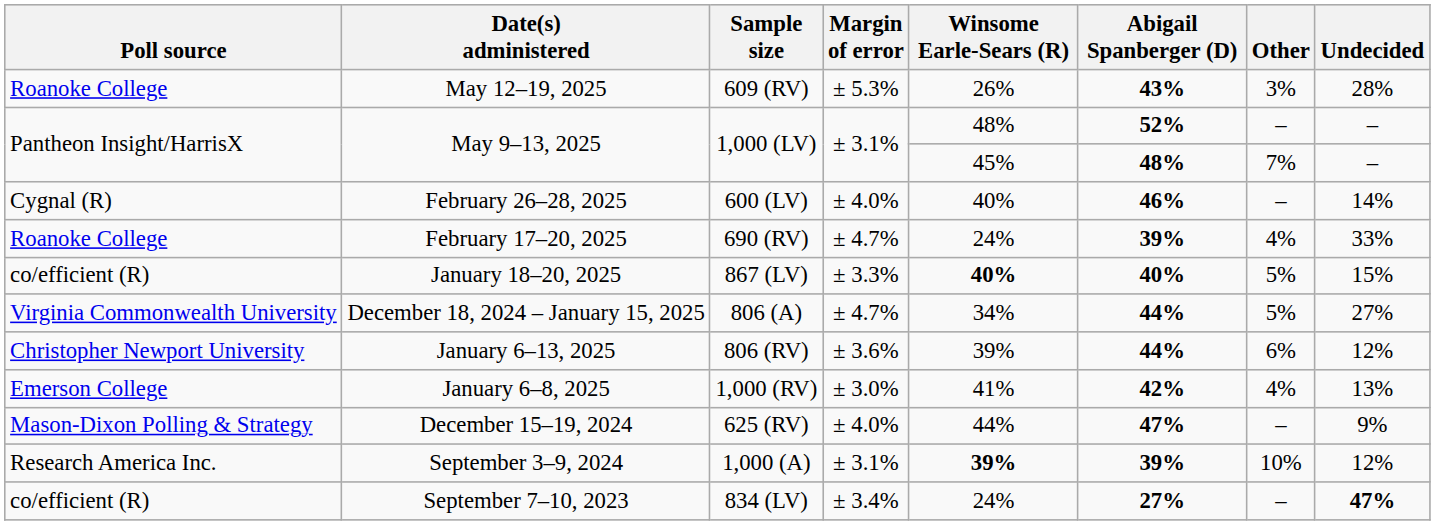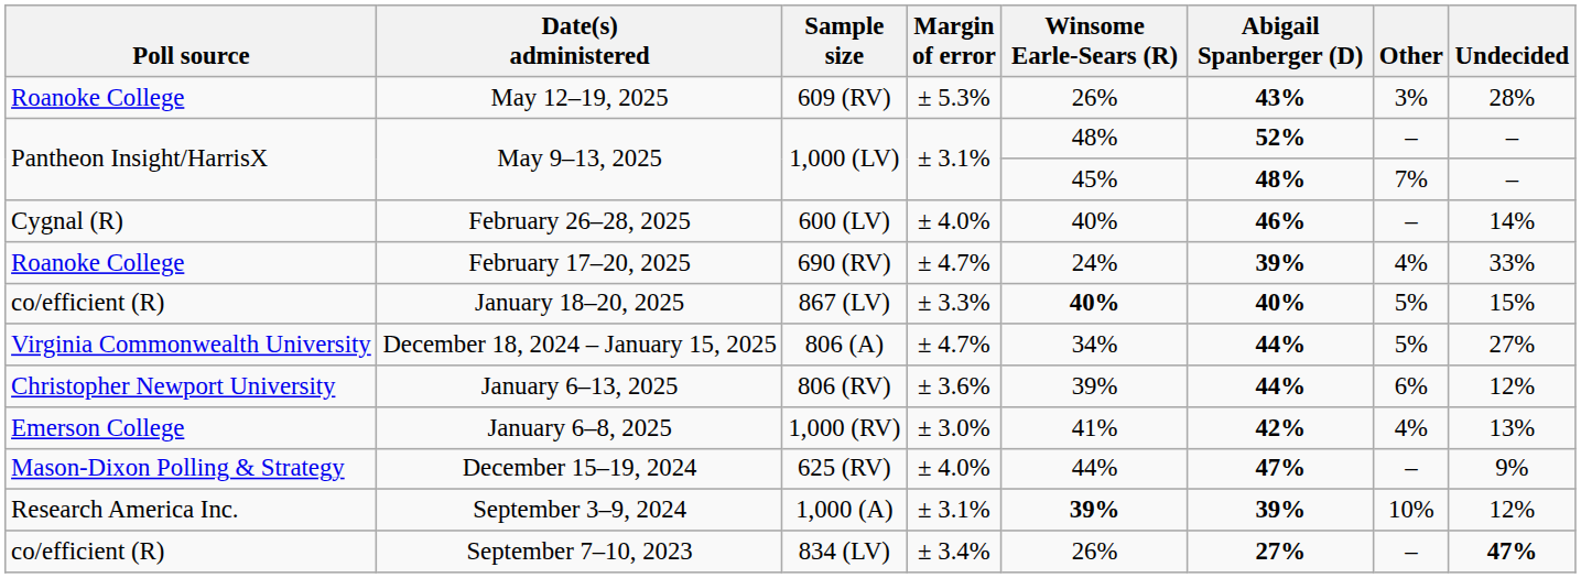September 7–10, 2023 | Winsome Earle-Sears (R): 24% -> 26%
